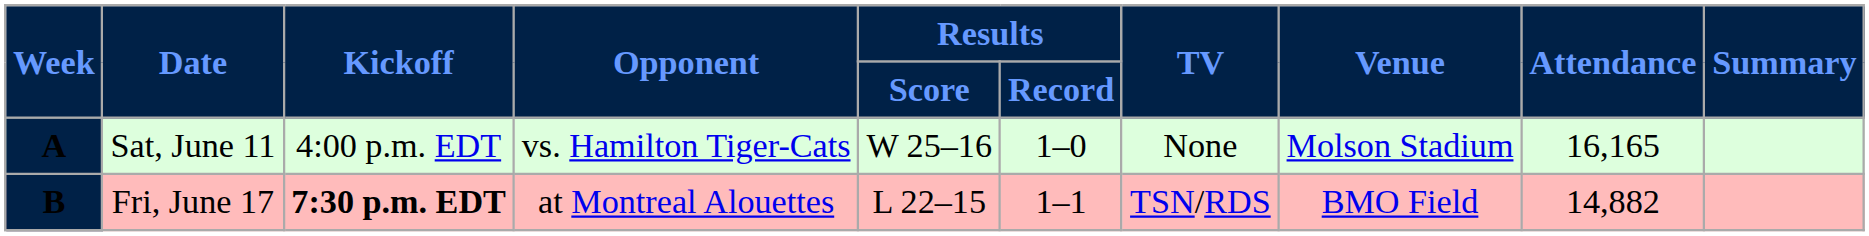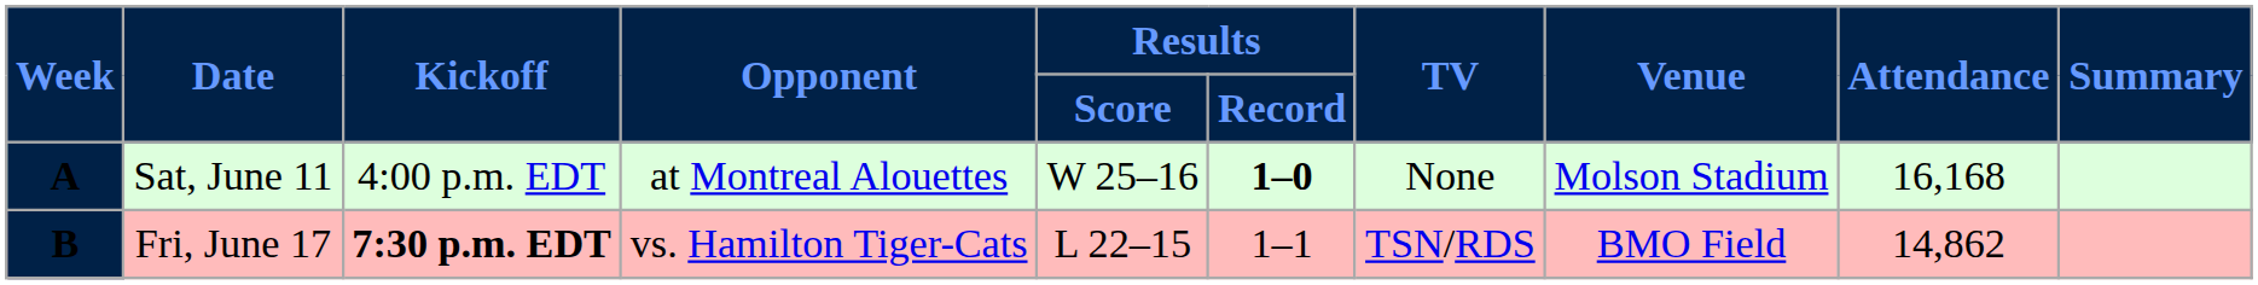A | Opponent: vs. Hamilton Tiger-Cats -> at Montreal Alouettes
A | Results / Record: normal -> bold
A | Attendance: 16,165 -> 16,168
B | Opponent: at Montreal Alouettes -> vs. Hamilton Tiger-Cats
B | Attendance: 14,882 -> 14,862
